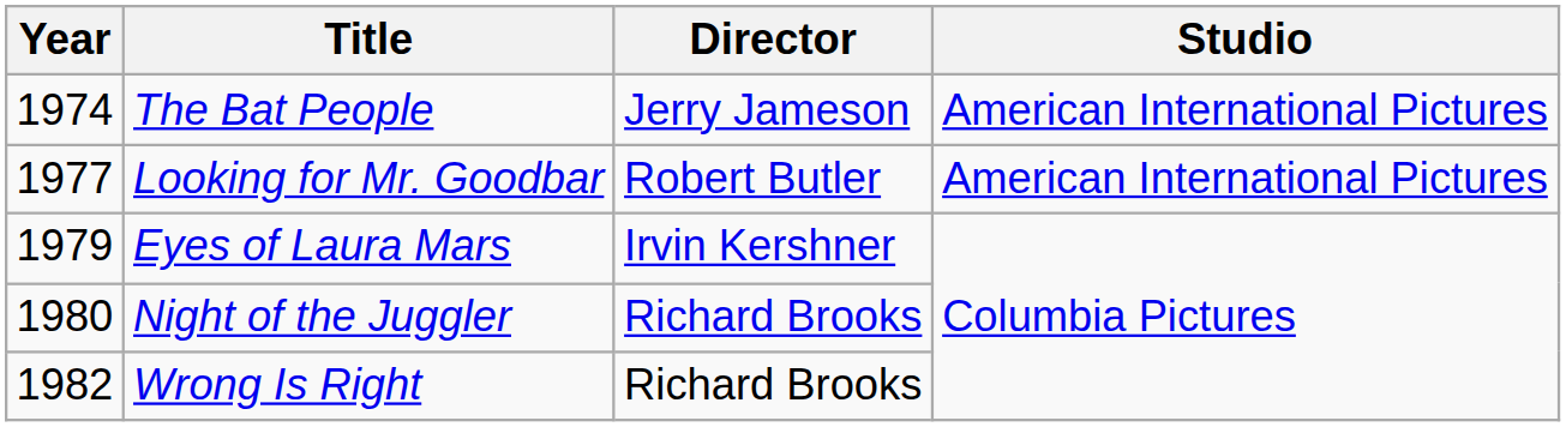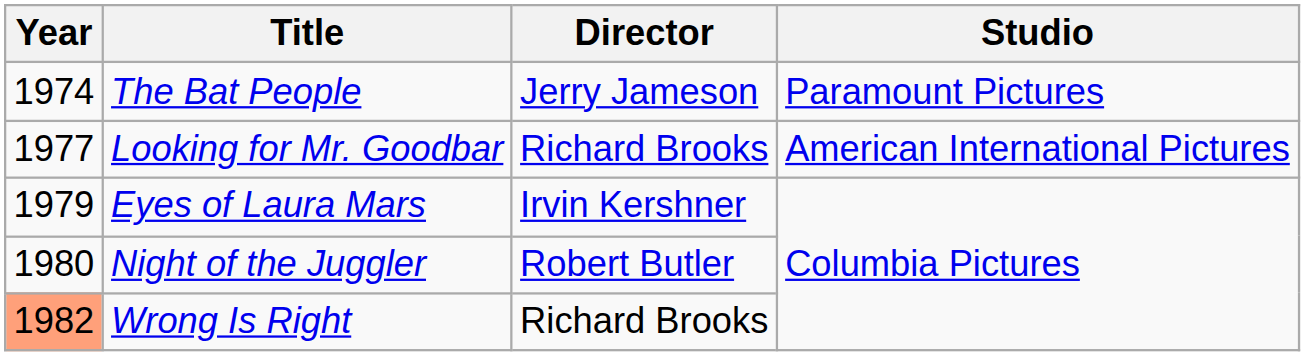The Bat People | Studio: American International Pictures -> Paramount Pictures
Looking for Mr. Goodbar | Director: Robert Butler -> Richard Brooks
Night of the Juggler | Director: Richard Brooks -> Robert Butler
Wrong Is Right | Year: no background -> lightsalmon background
